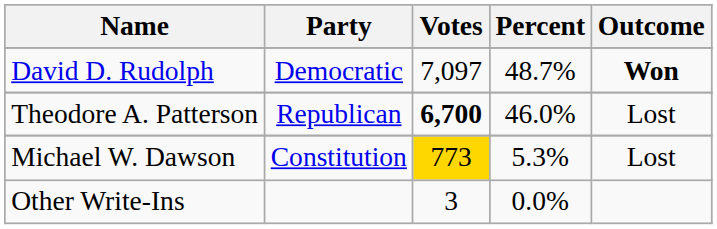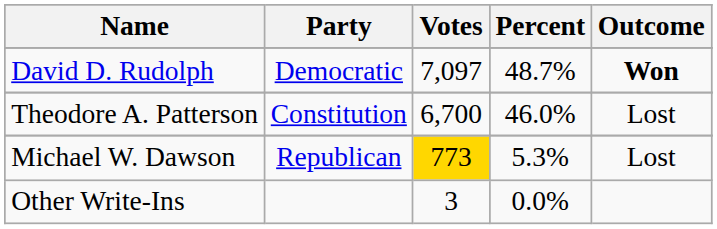Theodore A. Patterson | Party: Republican -> Constitution
Theodore A. Patterson | Votes: bold -> normal
Michael W. Dawson | Party: Constitution -> Republican
